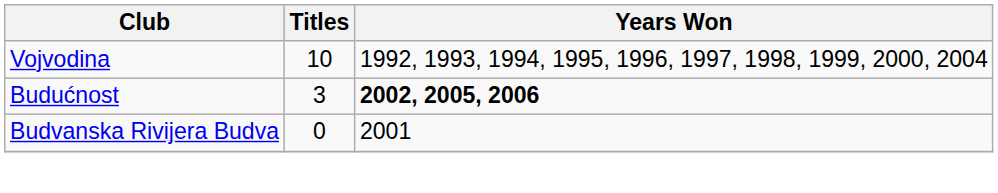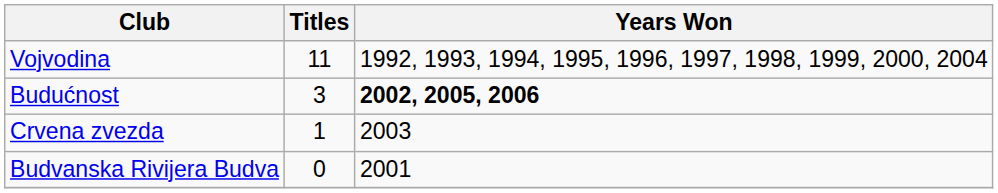Vojvodina | Titles: 10 -> 11
+ row: Crvena zvezda | 1 | 2003
